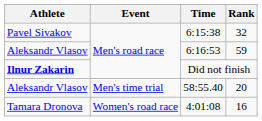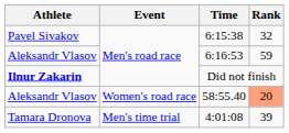58:55.40 | Event: Men's time trial -> Women's road race
58:55.40 | Rank: no background -> lightsalmon background
4:01:08 | Event: Women's road race -> Men's time trial
4:01:08 | Rank: 16 -> 39
